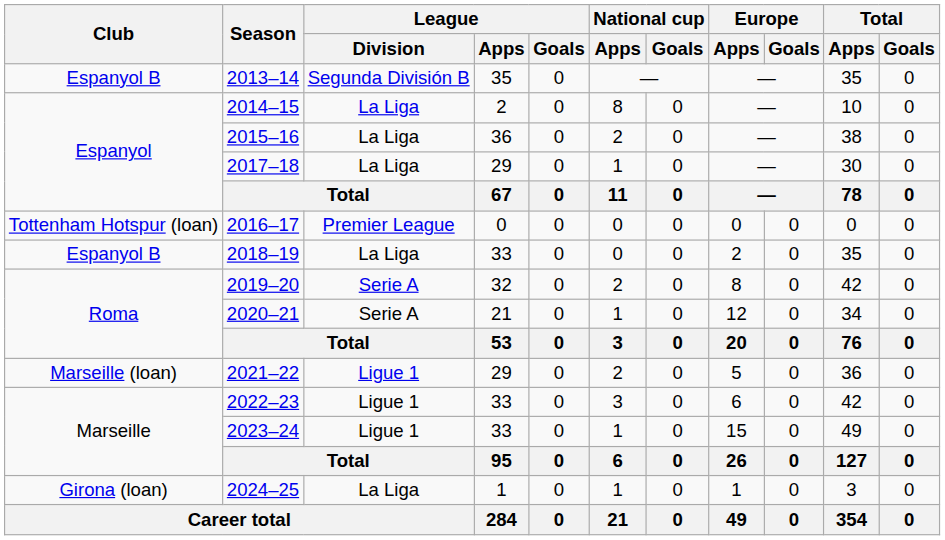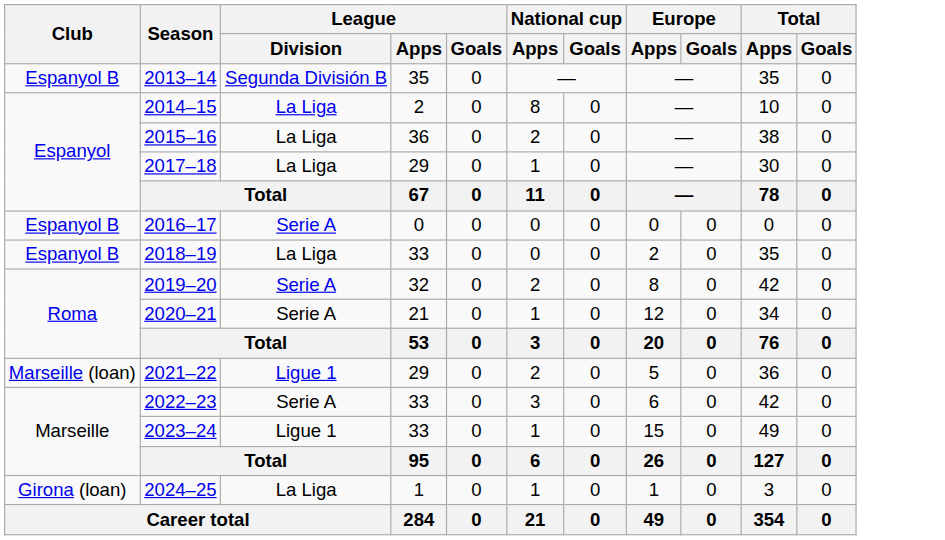2016–17 | Club: Tottenham Hotspur (loan) -> Espanyol B
2016–17 | League / Division: Premier League -> Serie A
2022–23 | League / Division: Ligue 1 -> Serie A
